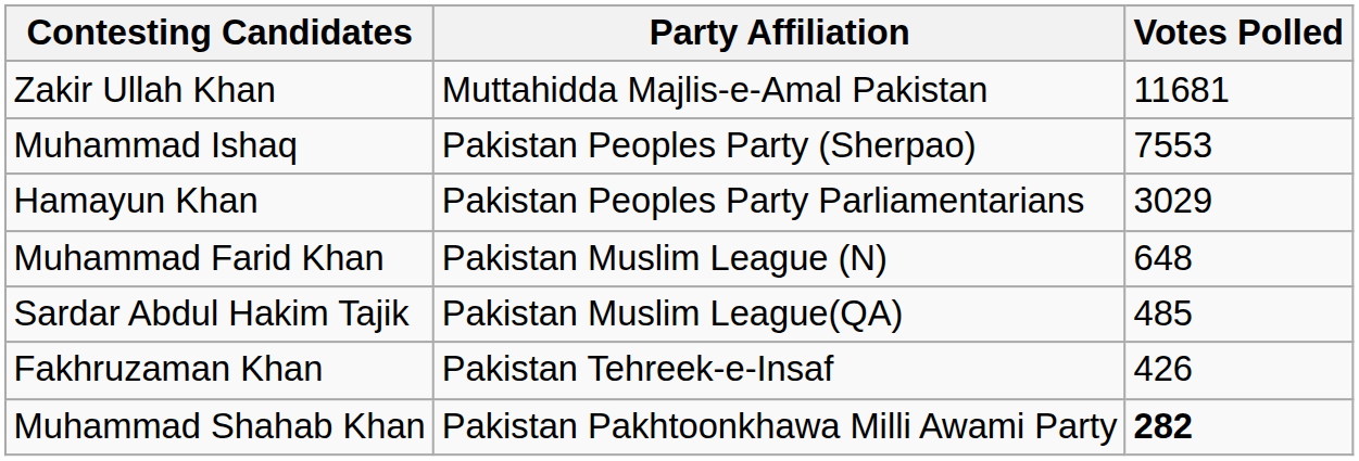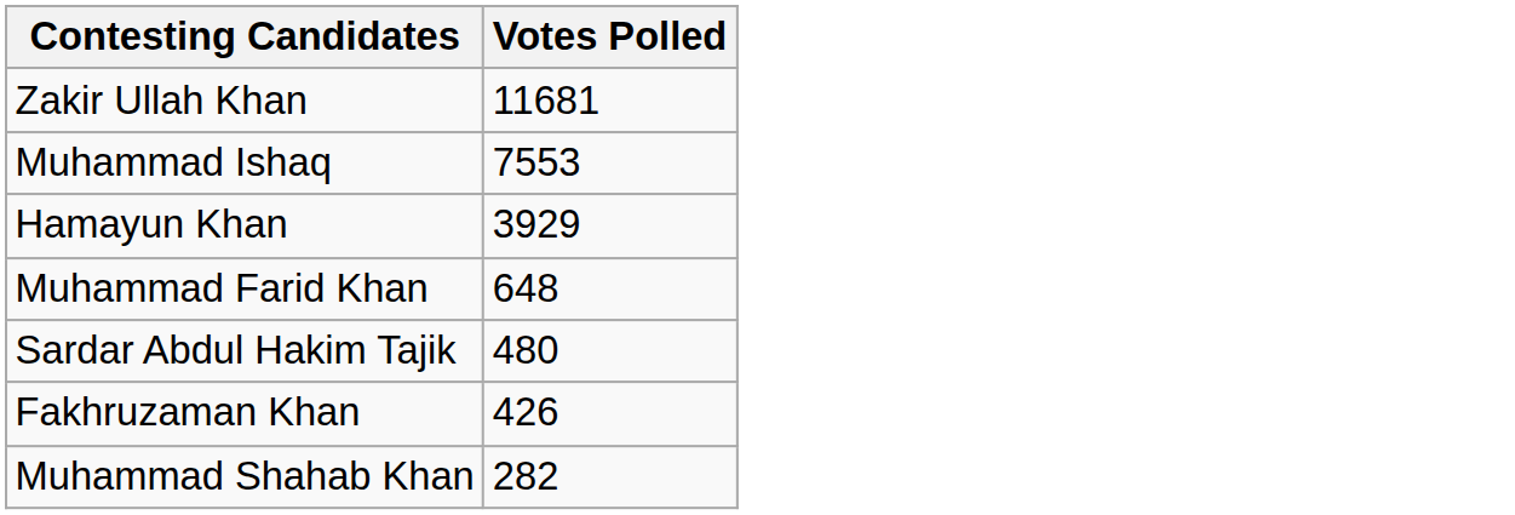- column: Party Affiliation | Muttahidda Majlis-e-Amal Pakistan | Pakistan Peoples Party (Sherpao) | Pakistan Peoples Party Parliamentarians | Pakistan Muslim League (N) | Pakistan Muslim League(QA) | Pakistan Tehreek-e-Insaf | Pakistan Pakhtoonkhawa Milli Awami Party
Hamayun Khan | Votes Polled: 3029 -> 3929
Sardar Abdul Hakim Tajik | Votes Polled: 485 -> 480
Muhammad Shahab Khan | Votes Polled: bold -> normal
